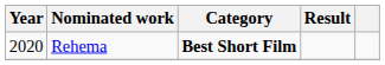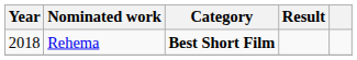Rehema | Year: 2020 -> 2018
